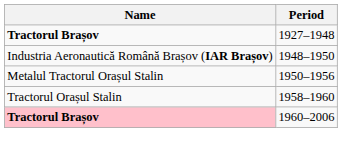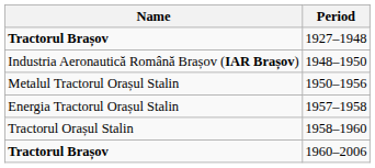+ row: Energia Tractorul Orașul Stalin | 1957–1958
1960–2006 | Name: pink background -> no background
